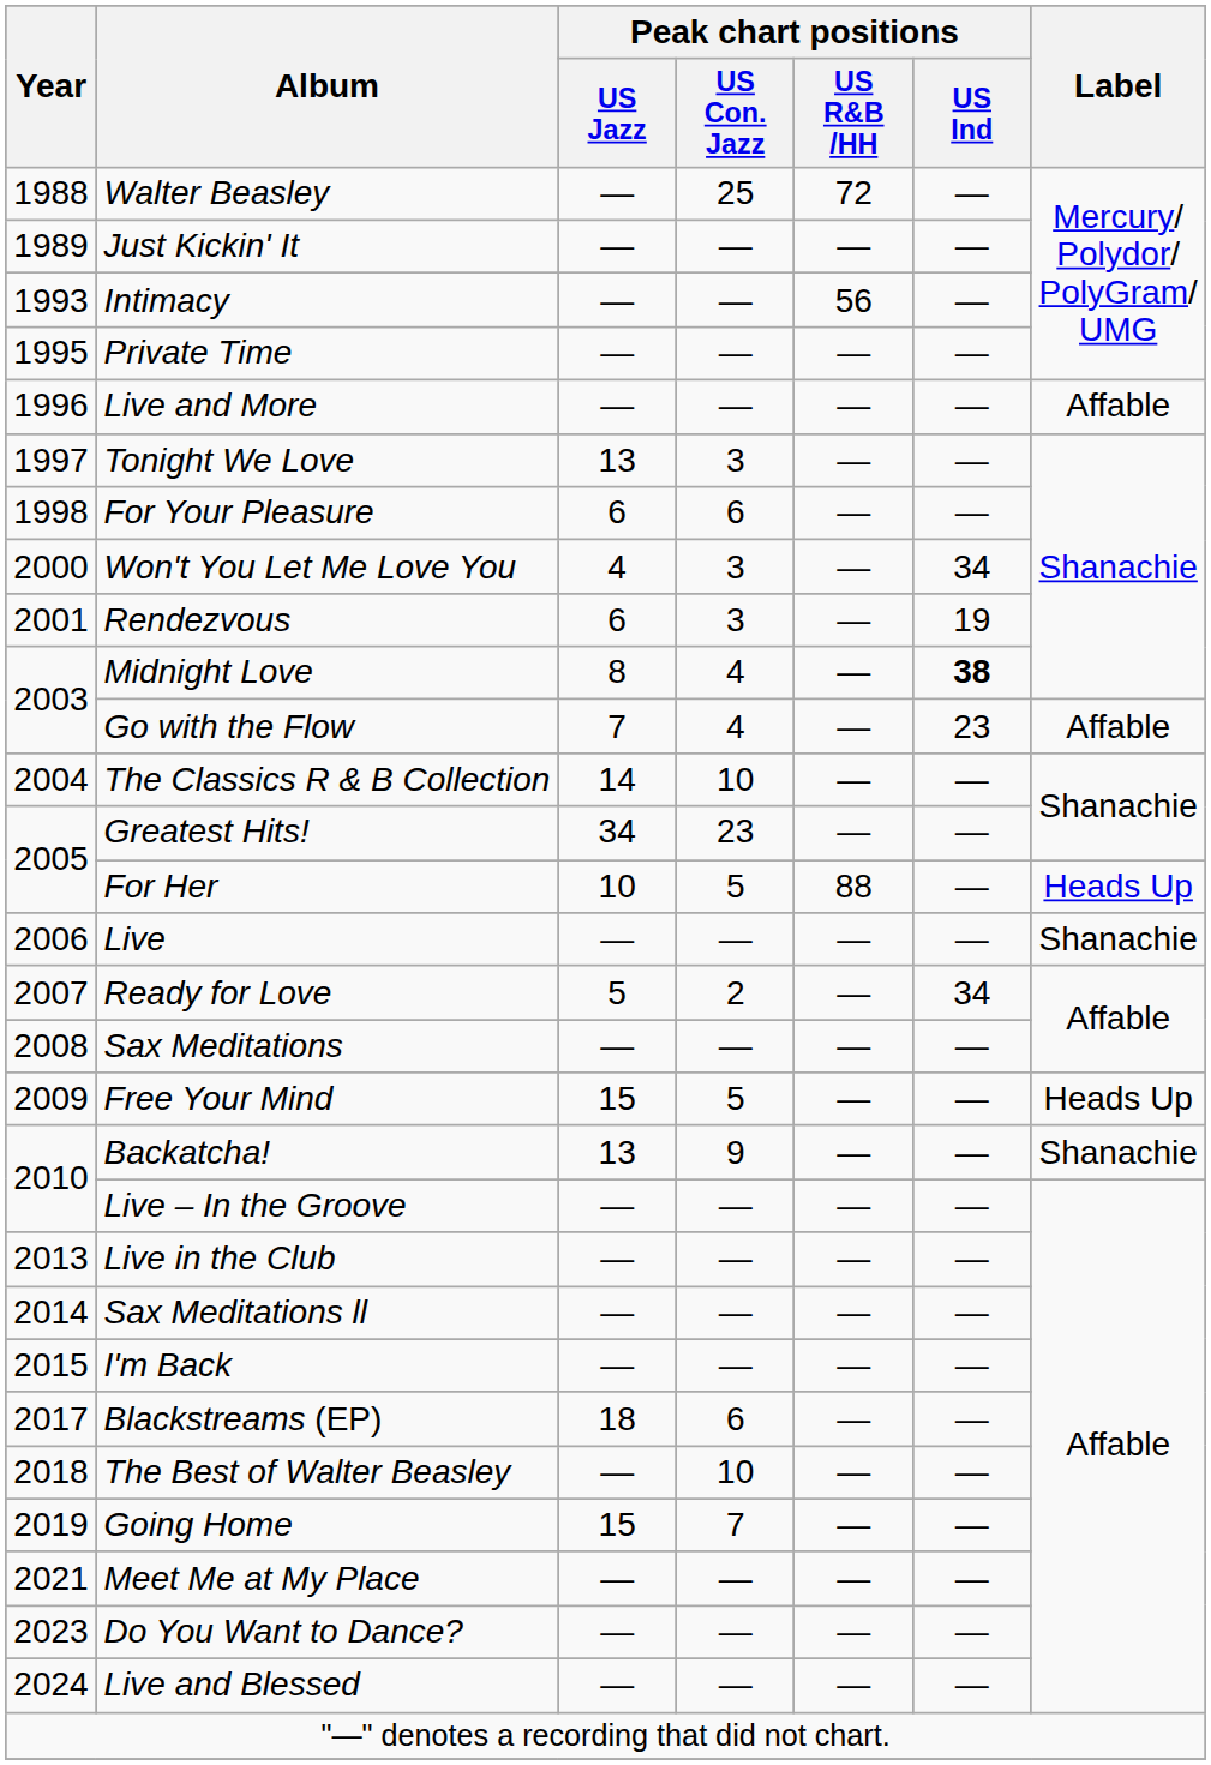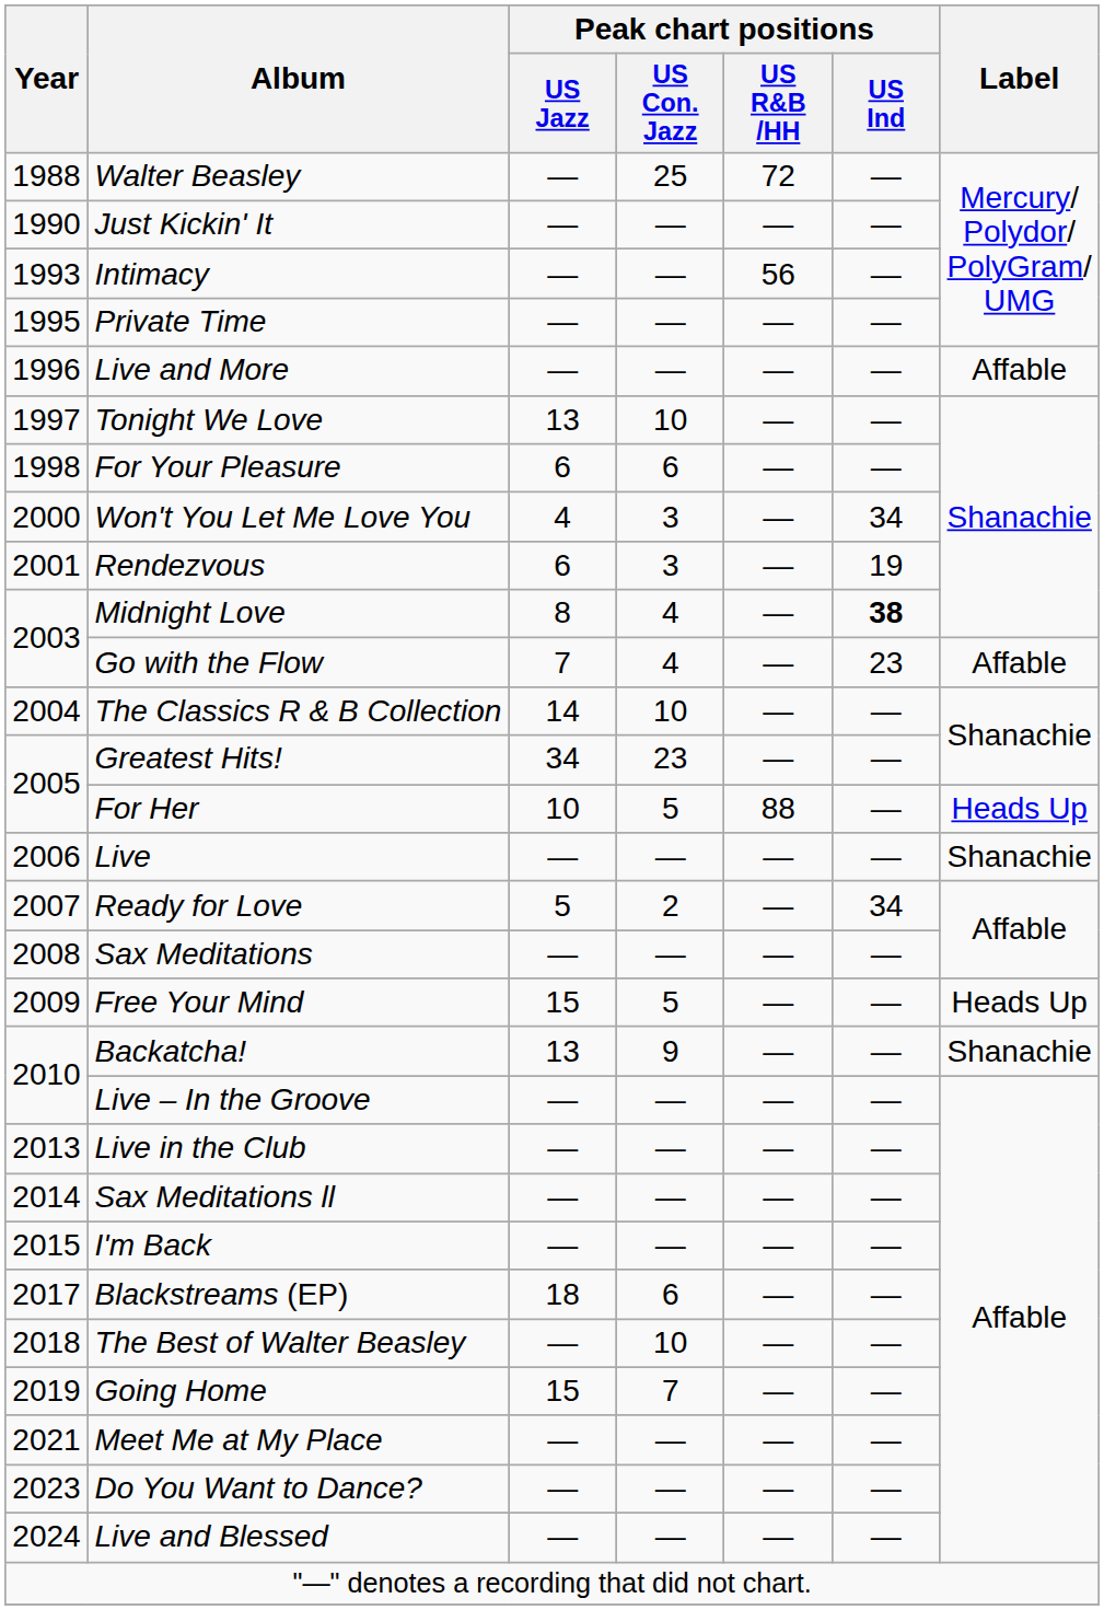Just Kickin' It | Year: 1989 -> 1990
Tonight We Love | Peak chart positions / US Con. Jazz: 3 -> 10
